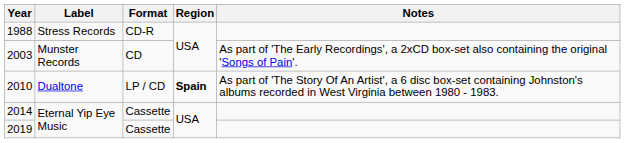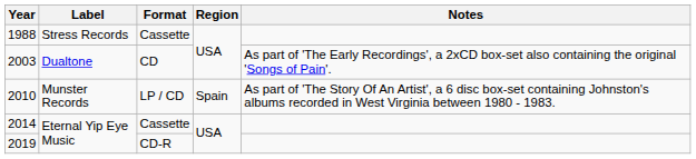1988 | Format: CD-R -> Cassette
2003 | Label: Munster Records -> Dualtone
2010 | Label: Dualtone -> Munster Records
2010 | Region: bold -> normal
2019 | Format: Cassette -> CD-R
